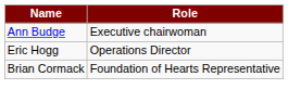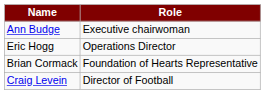+ row: Craig Levein | Director of Football
